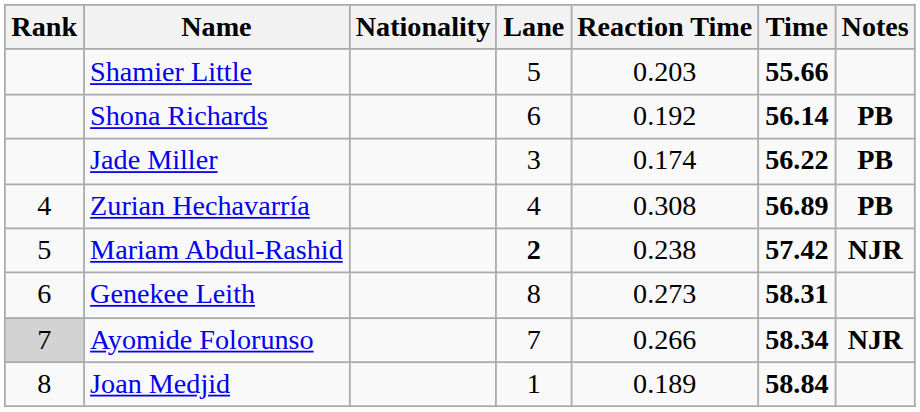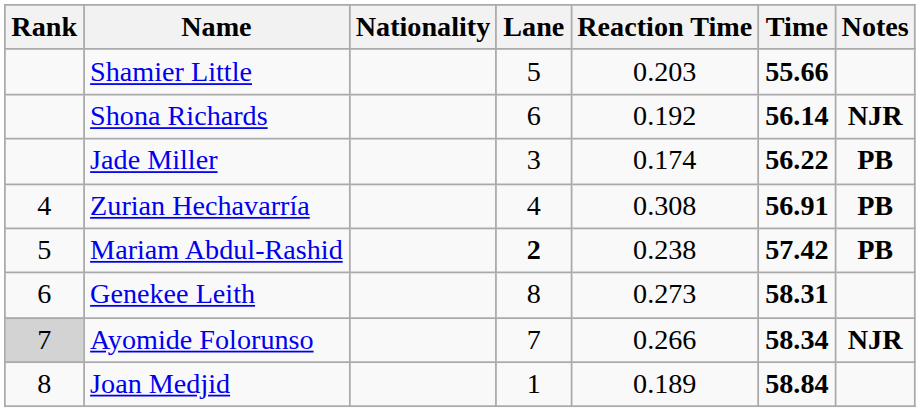Shona Richards | Notes: PB -> NJR
Zurian Hechavarría | Time: 56.89 -> 56.91
Mariam Abdul-Rashid | Notes: NJR -> PB
